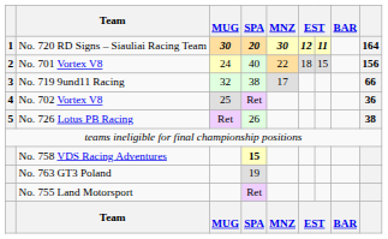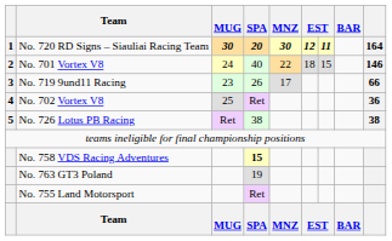No. 701 Vortex V8 | column 9: 156 -> 146
No. 719 9und11 Racing | MUG: 32 -> 23
No. 719 9und11 Racing | SPA: 38 -> 26
No. 726 Lotus PB Racing | SPA: 26 -> 38
